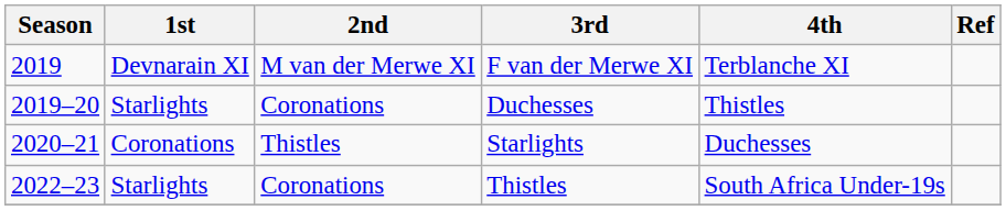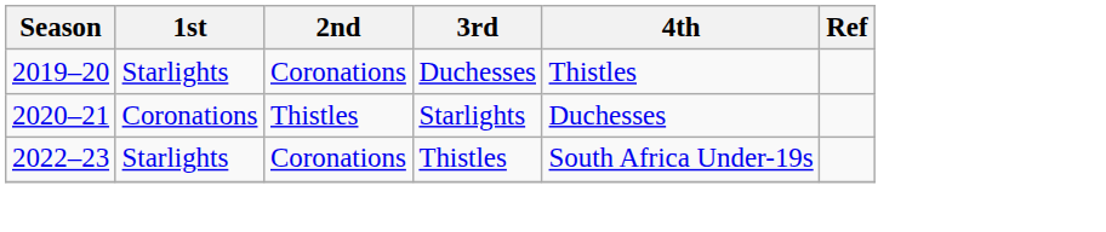- row: 2019 | Devnarain XI | M van der Merwe XI | F van der Merwe XI | Terblanche XI
